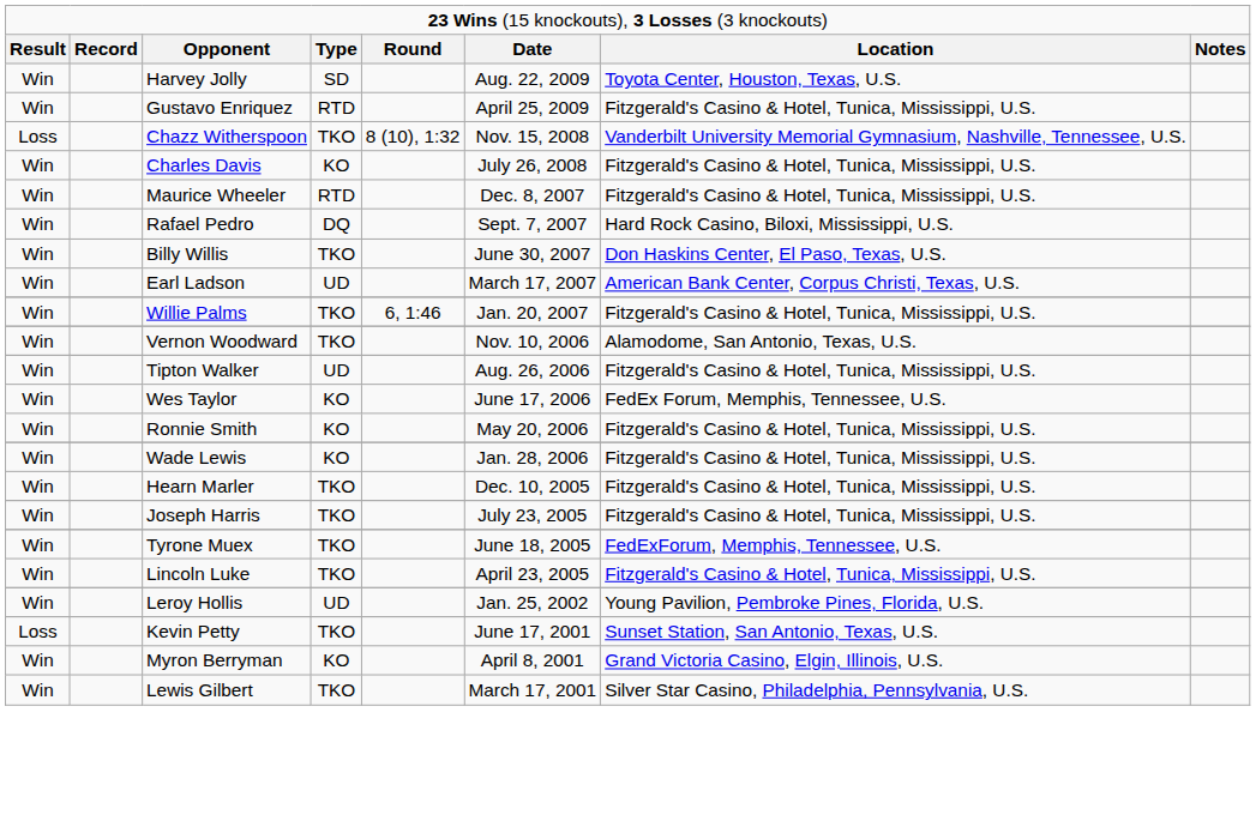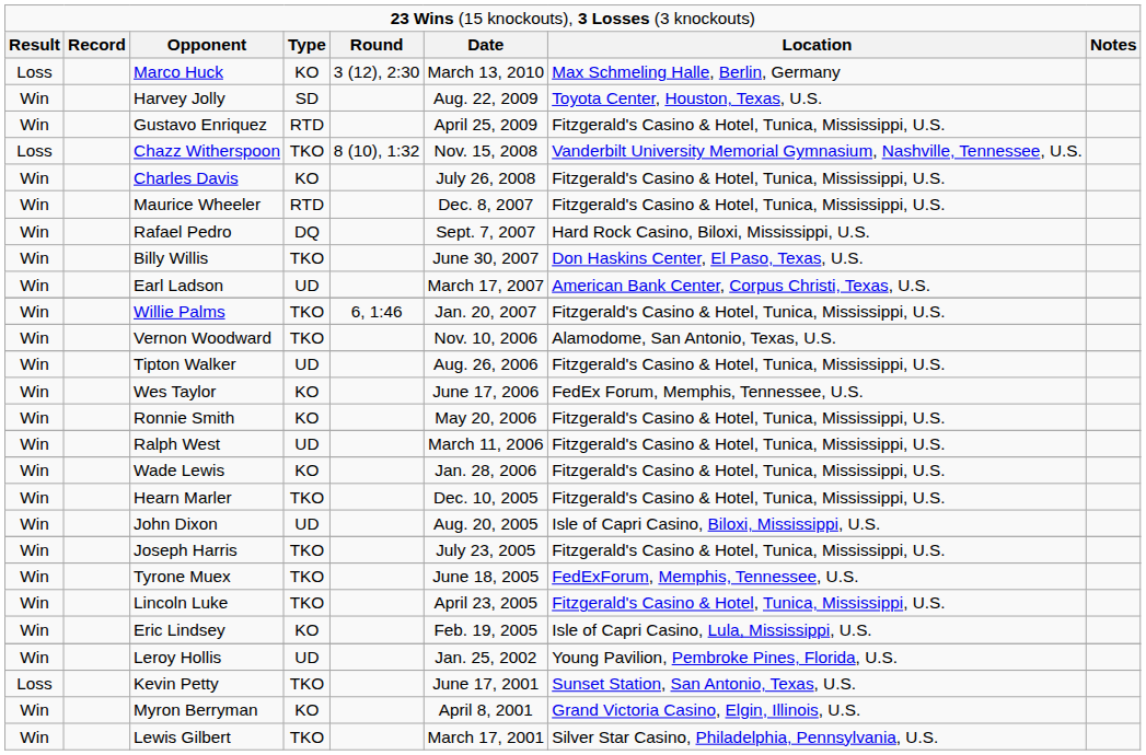+ row: Loss | Marco Huck | KO | 3 (12), 2:30 | March 13, 2010 | Max Schmeling Halle, Berlin, Germany
+ row: Win | Ralph West | UD | March 11, 2006 | Fitzgerald's Casino & Hotel, Tunica, Mississippi, U.S.
+ row: Win | John Dixon | UD | Aug. 20, 2005 | Isle of Capri Casino, Biloxi, Mississippi, U.S.
+ row: Win | Eric Lindsey | KO | Feb. 19, 2005 | Isle of Capri Casino, Lula, Mississippi, U.S.
